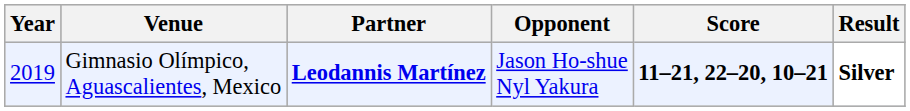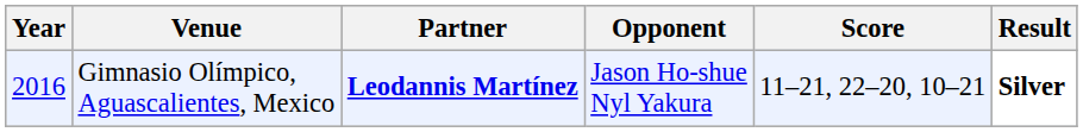Gimnasio Olímpico, Aguascalientes, Mexico | Year: 2019 -> 2016
Gimnasio Olímpico, Aguascalientes, Mexico | Score: bold -> normal
